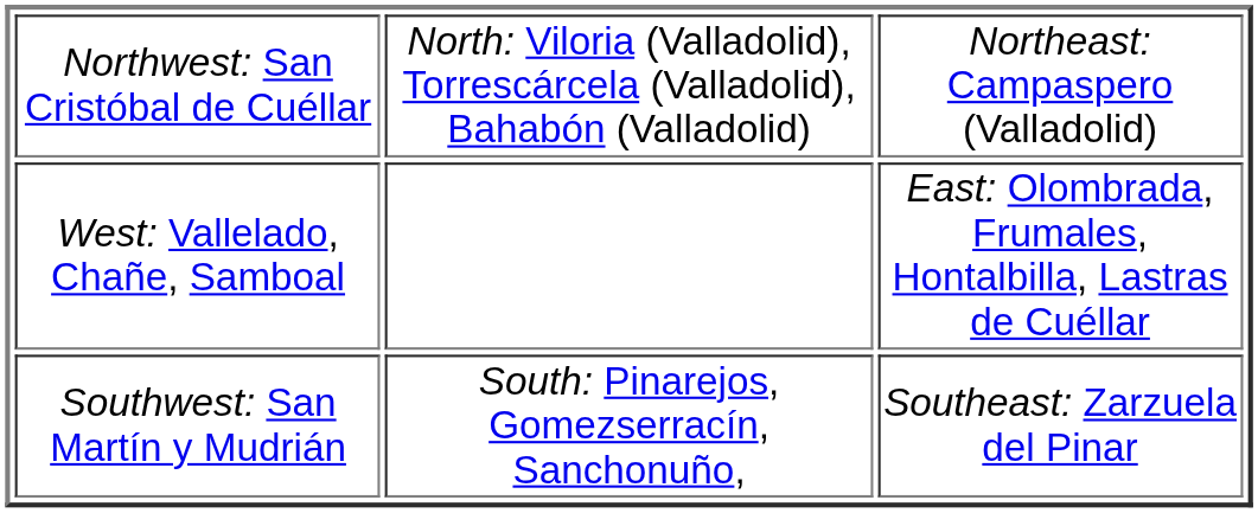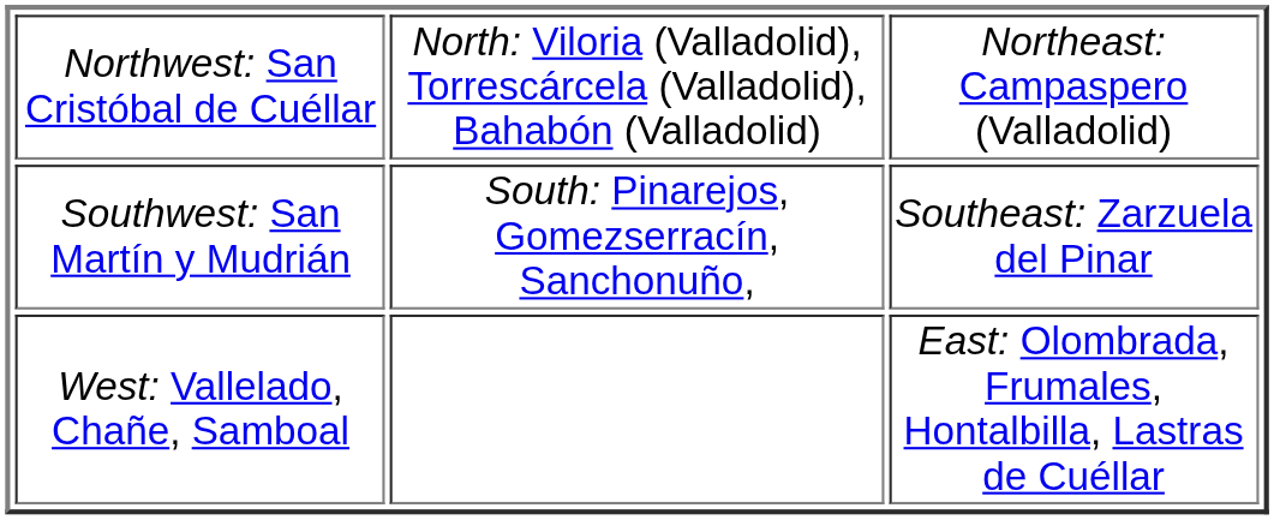rows swapped: West: Vallelado, Chañe, Samboal <-> Southwest: San Martín y Mudrián
